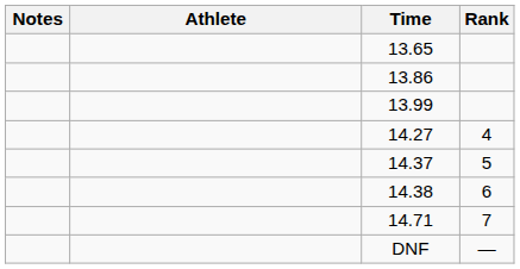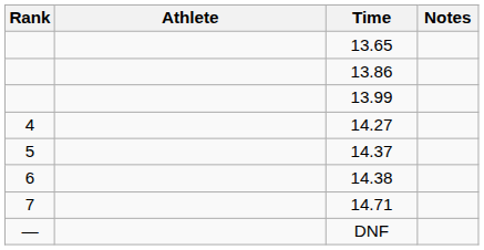columns swapped: Rank <-> Notes
